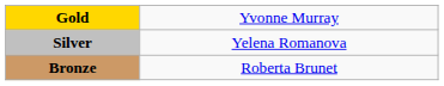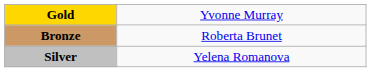rows swapped: Silver <-> Bronze
